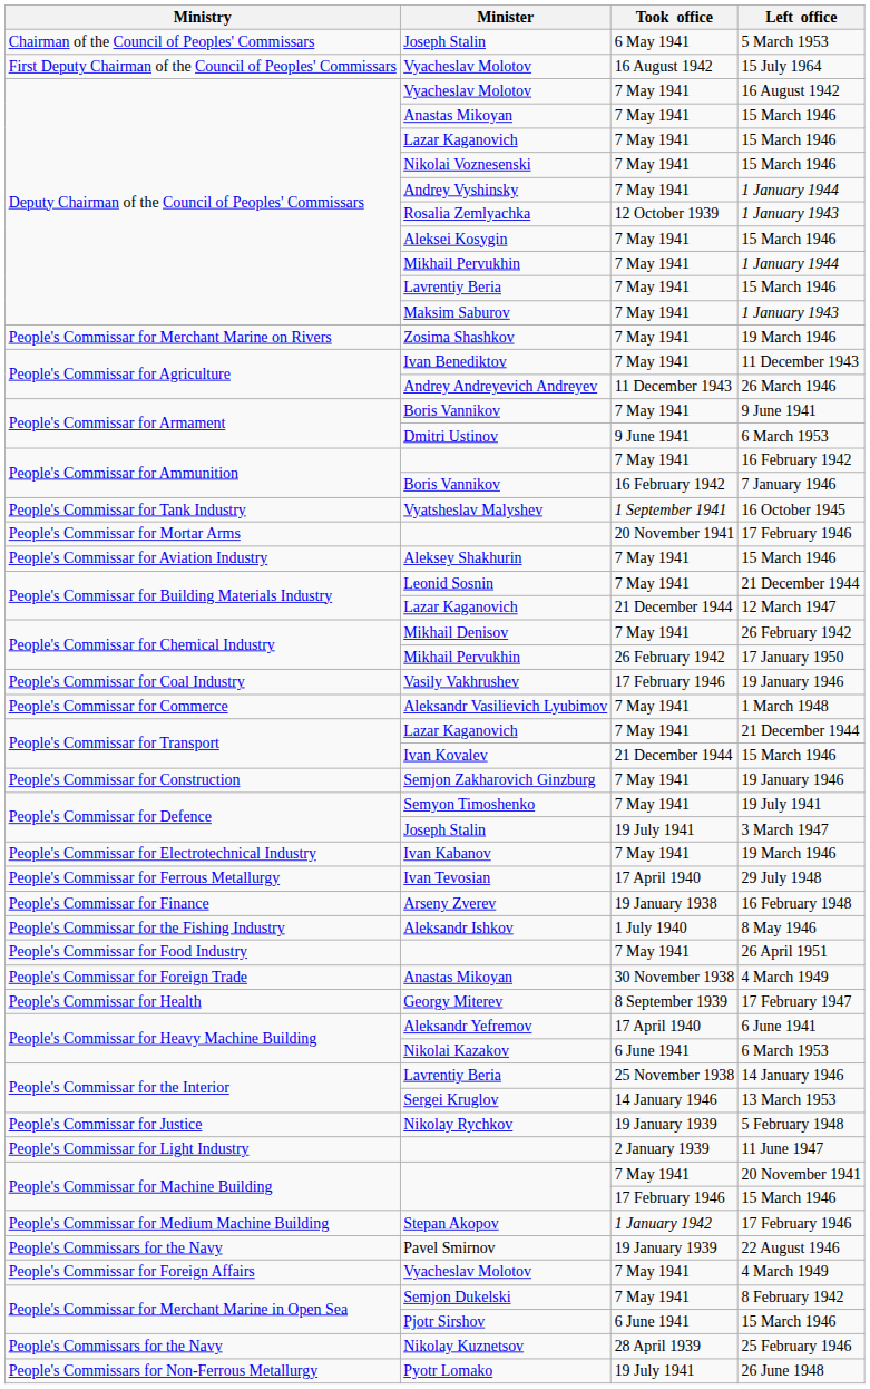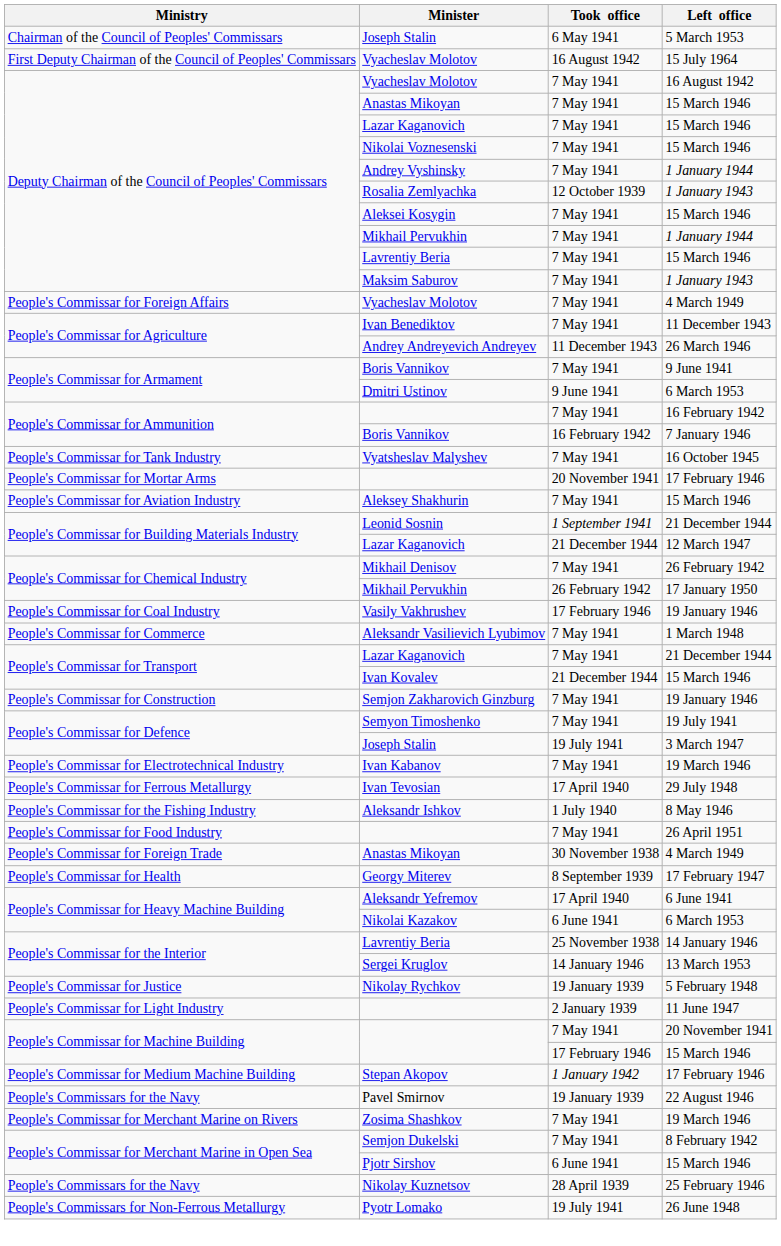rows swapped: Vyacheslav Molotov / 4 March 1949 <-> Zosima Shashkov
Vyatsheslav Malyshev | Took office: 1 September 1941 -> 7 May 1941
Leonid Sosnin | Took office: 7 May 1941 -> 1 September 1941
- row: People's Commissar for Finance | Arseny Zverev | 19 January 1938 | 16 February 1948
